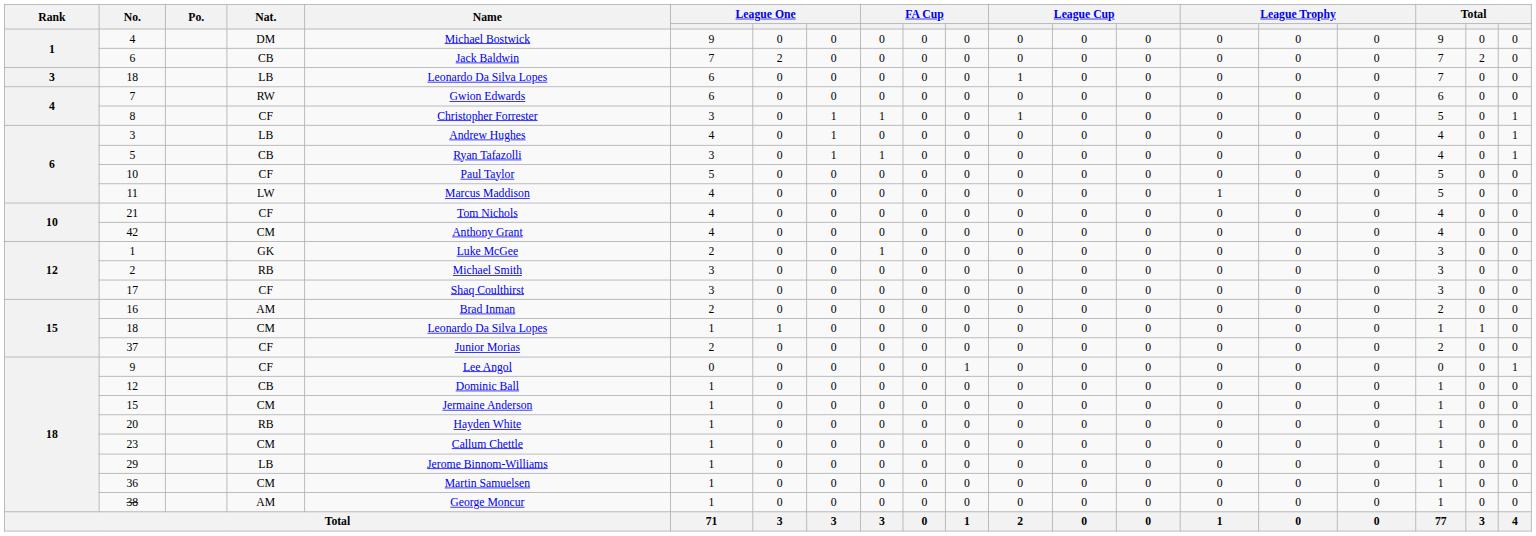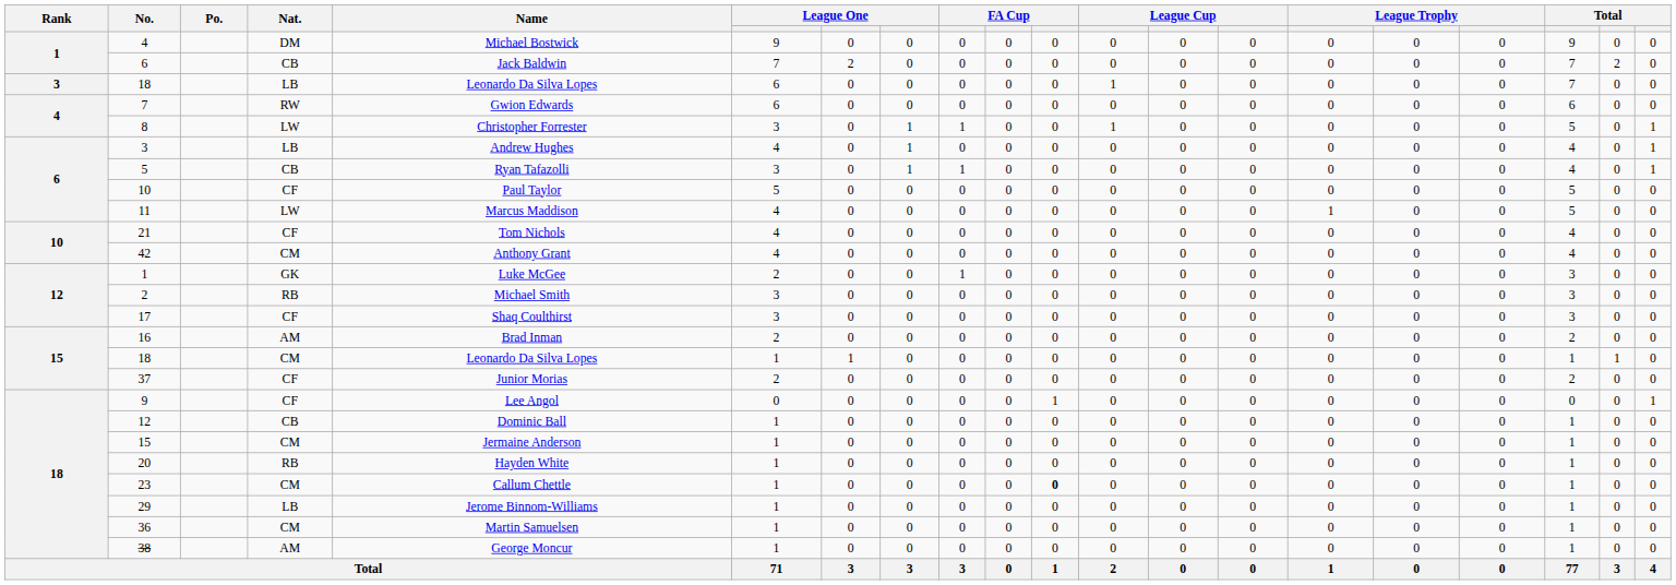8 | Nat.: CF -> LW
23 | column 11: normal -> bold
